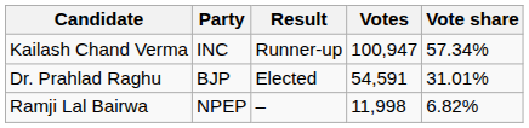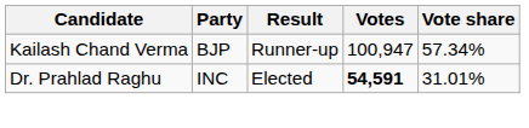Kailash Chand Verma | Party: INC -> BJP
Dr. Prahlad Raghu | Party: BJP -> INC
Dr. Prahlad Raghu | Votes: normal -> bold
- row: Ramji Lal Bairwa | NPEP | – | 11,998 | 6.82%
